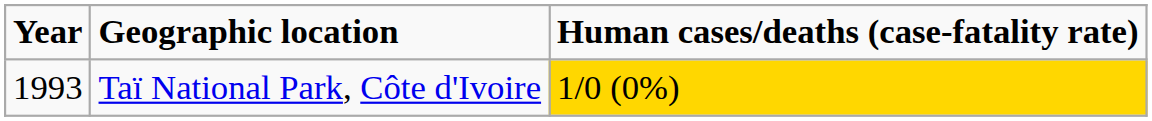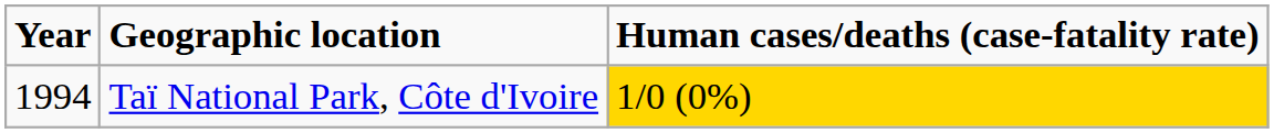Taï National Park, Côte d'Ivoire | Year: 1993 -> 1994
